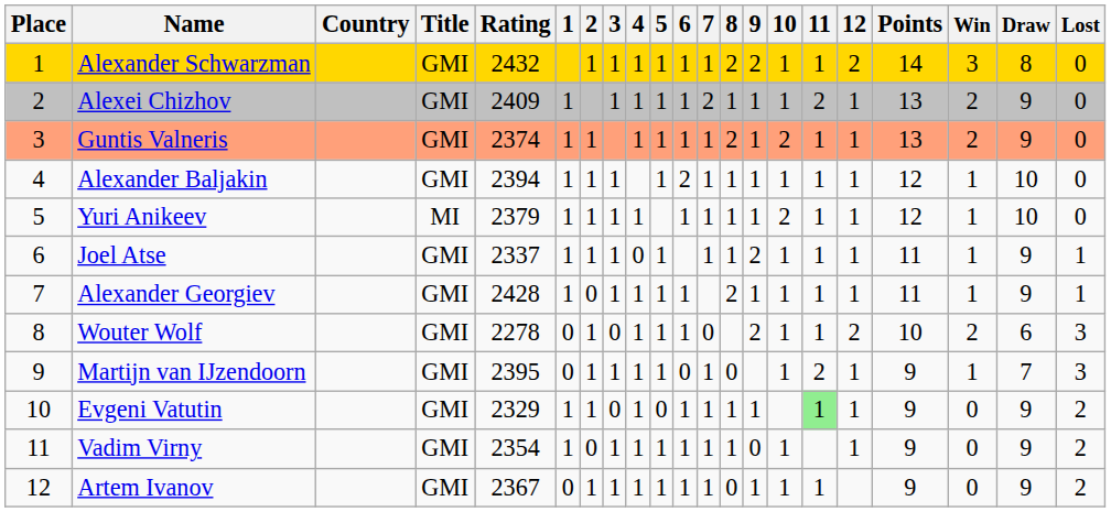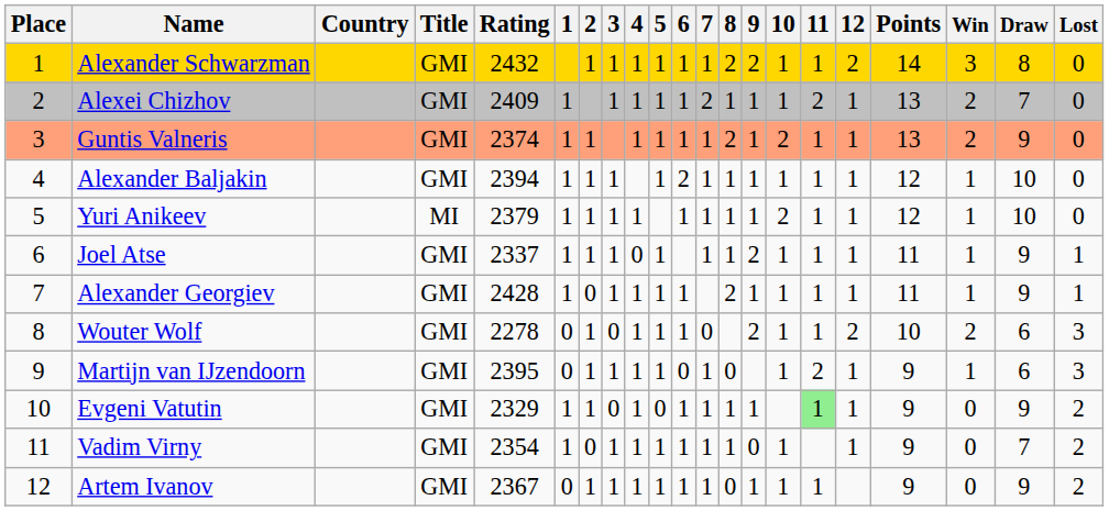Alexei Chizhov | Draw: 9 -> 7
Martijn van IJzendoorn | Draw: 7 -> 6
Vadim Virny | Draw: 9 -> 7
